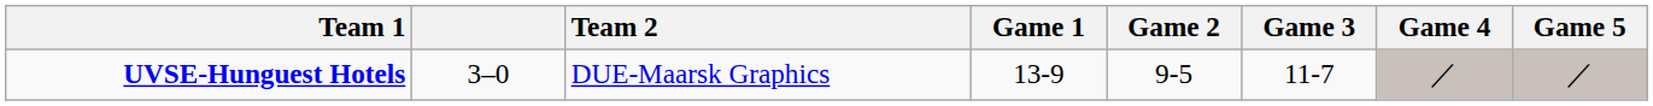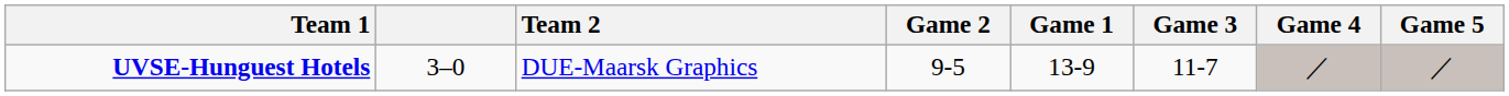columns swapped: Game 1 <-> Game 2
